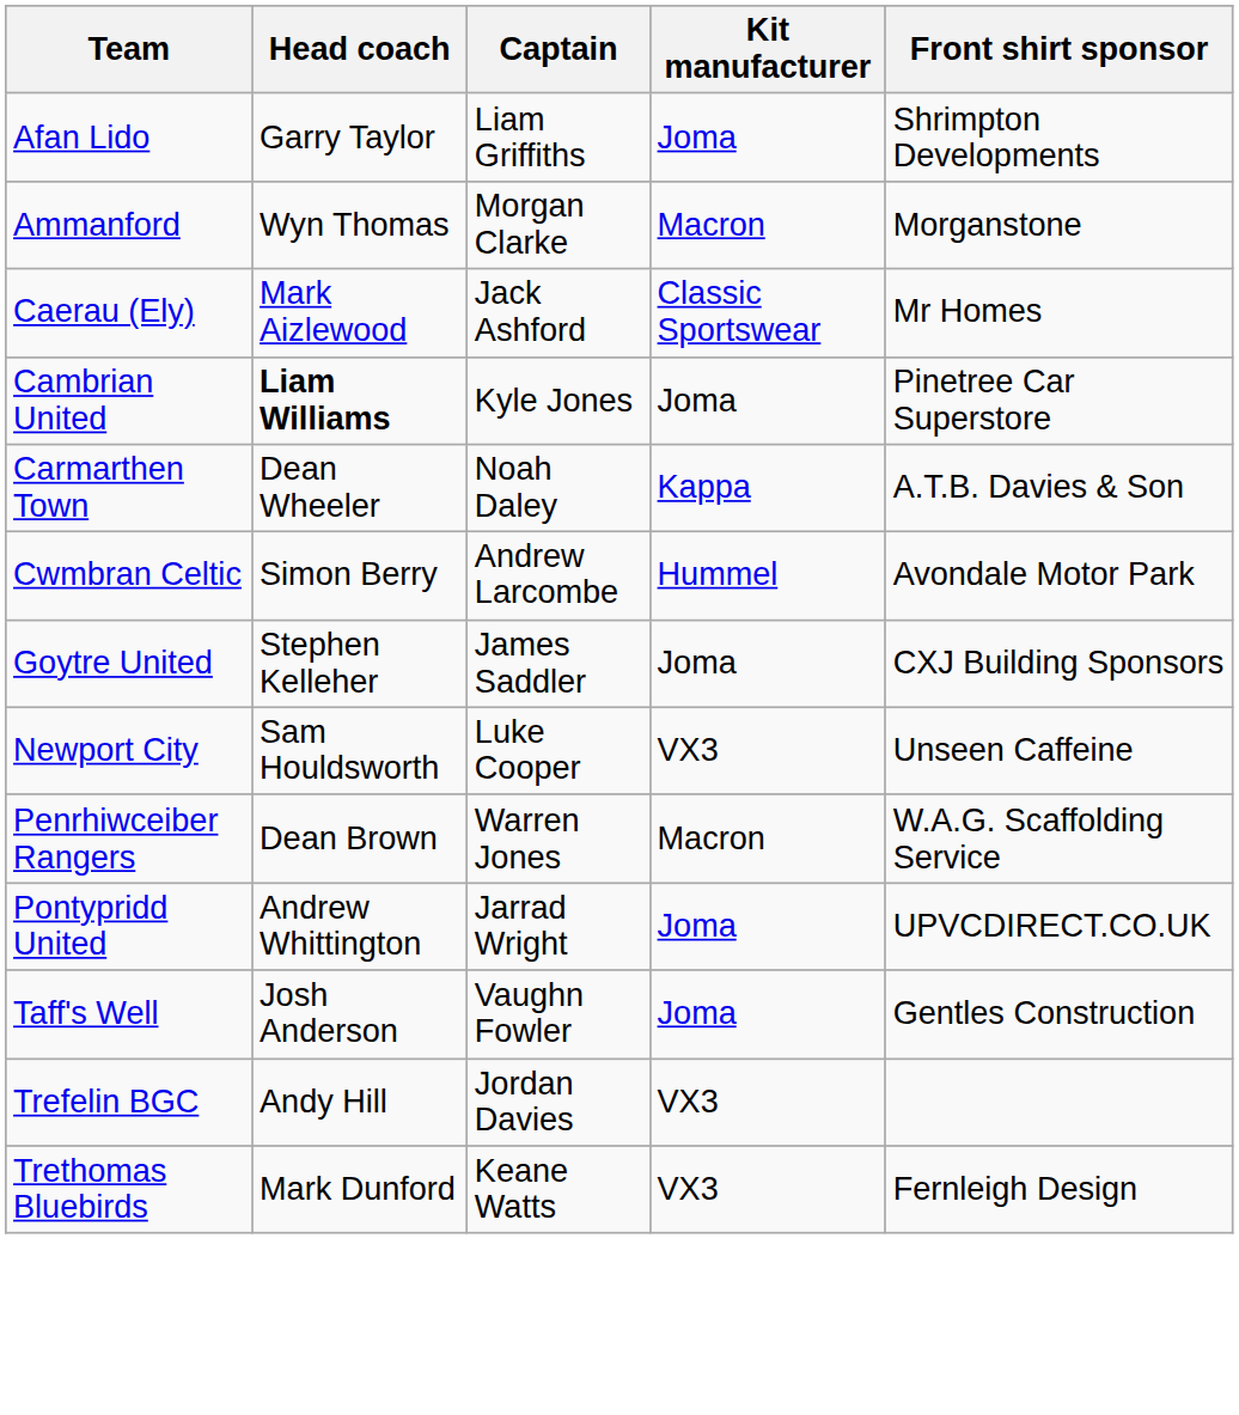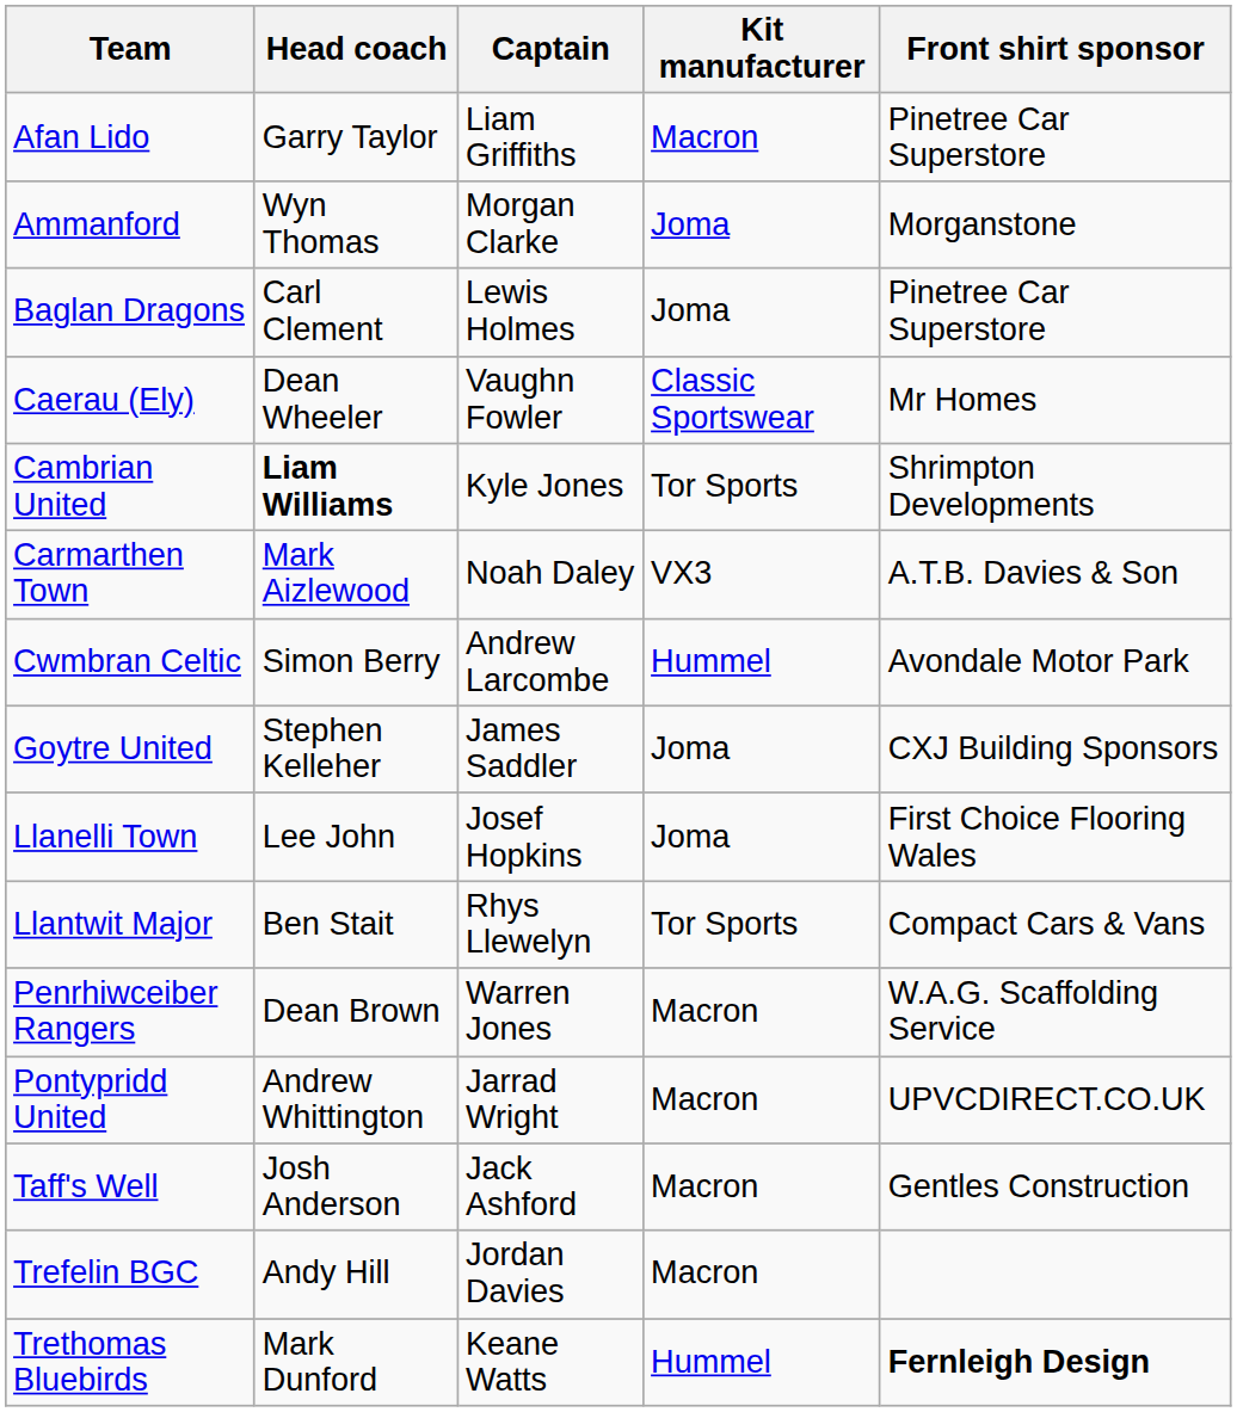Afan Lido | Kit manufacturer: Joma -> Macron
Afan Lido | Front shirt sponsor: Shrimpton Developments -> Pinetree Car Superstore
Ammanford | Kit manufacturer: Macron -> Joma
+ row: Baglan Dragons | Carl Clement | Lewis Holmes | Joma | Pinetree Car Superstore
Caerau (Ely) | Head coach: Mark Aizlewood -> Dean Wheeler
Caerau (Ely) | Captain: Jack Ashford -> Vaughn Fowler
Cambrian United | Kit manufacturer: Joma -> Tor Sports
Cambrian United | Front shirt sponsor: Pinetree Car Superstore -> Shrimpton Developments
Carmarthen Town | Head coach: Dean Wheeler -> Mark Aizlewood
Carmarthen Town | Kit manufacturer: Kappa -> VX3
+ row: Llanelli Town | Lee John | Josef Hopkins | Joma | First Choice Flooring Wales
+ row: Llantwit Major | Ben Stait | Rhys Llewelyn | Tor Sports | Compact Cars & Vans
- row: Newport City | Sam Houldsworth | Luke Cooper | VX3 | Unseen Caffeine
Pontypridd United | Kit manufacturer: Joma -> Macron
Taff's Well | Captain: Vaughn Fowler -> Jack Ashford
Taff's Well | Kit manufacturer: Joma -> Macron
Trefelin BGC | Kit manufacturer: VX3 -> Macron
Trethomas Bluebirds | Kit manufacturer: VX3 -> Hummel
Trethomas Bluebirds | Front shirt sponsor: normal -> bold
